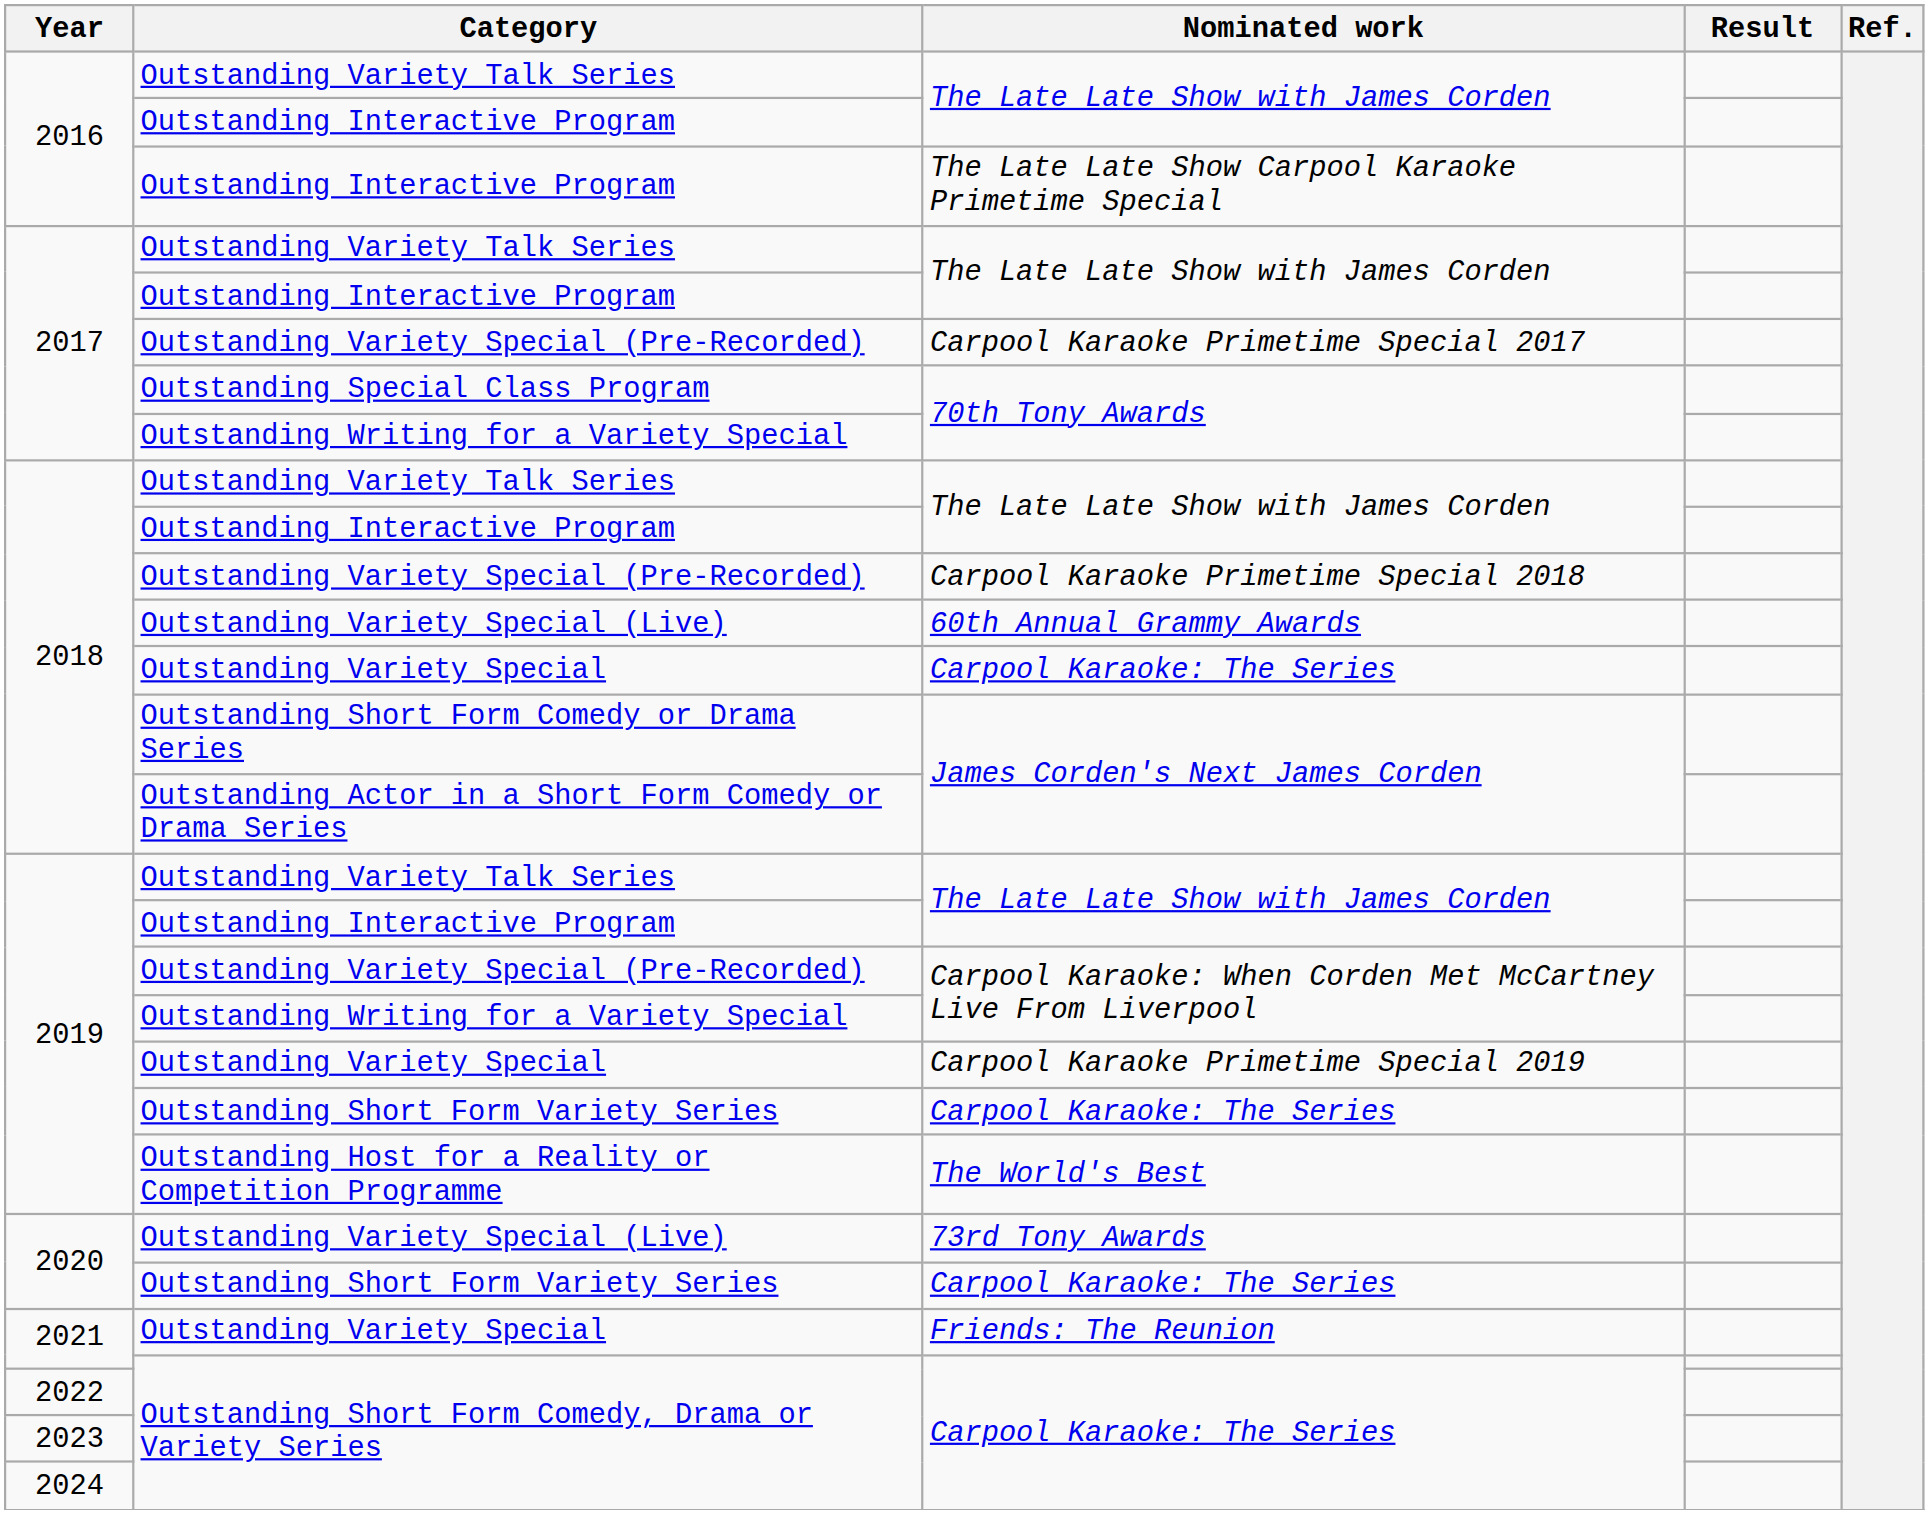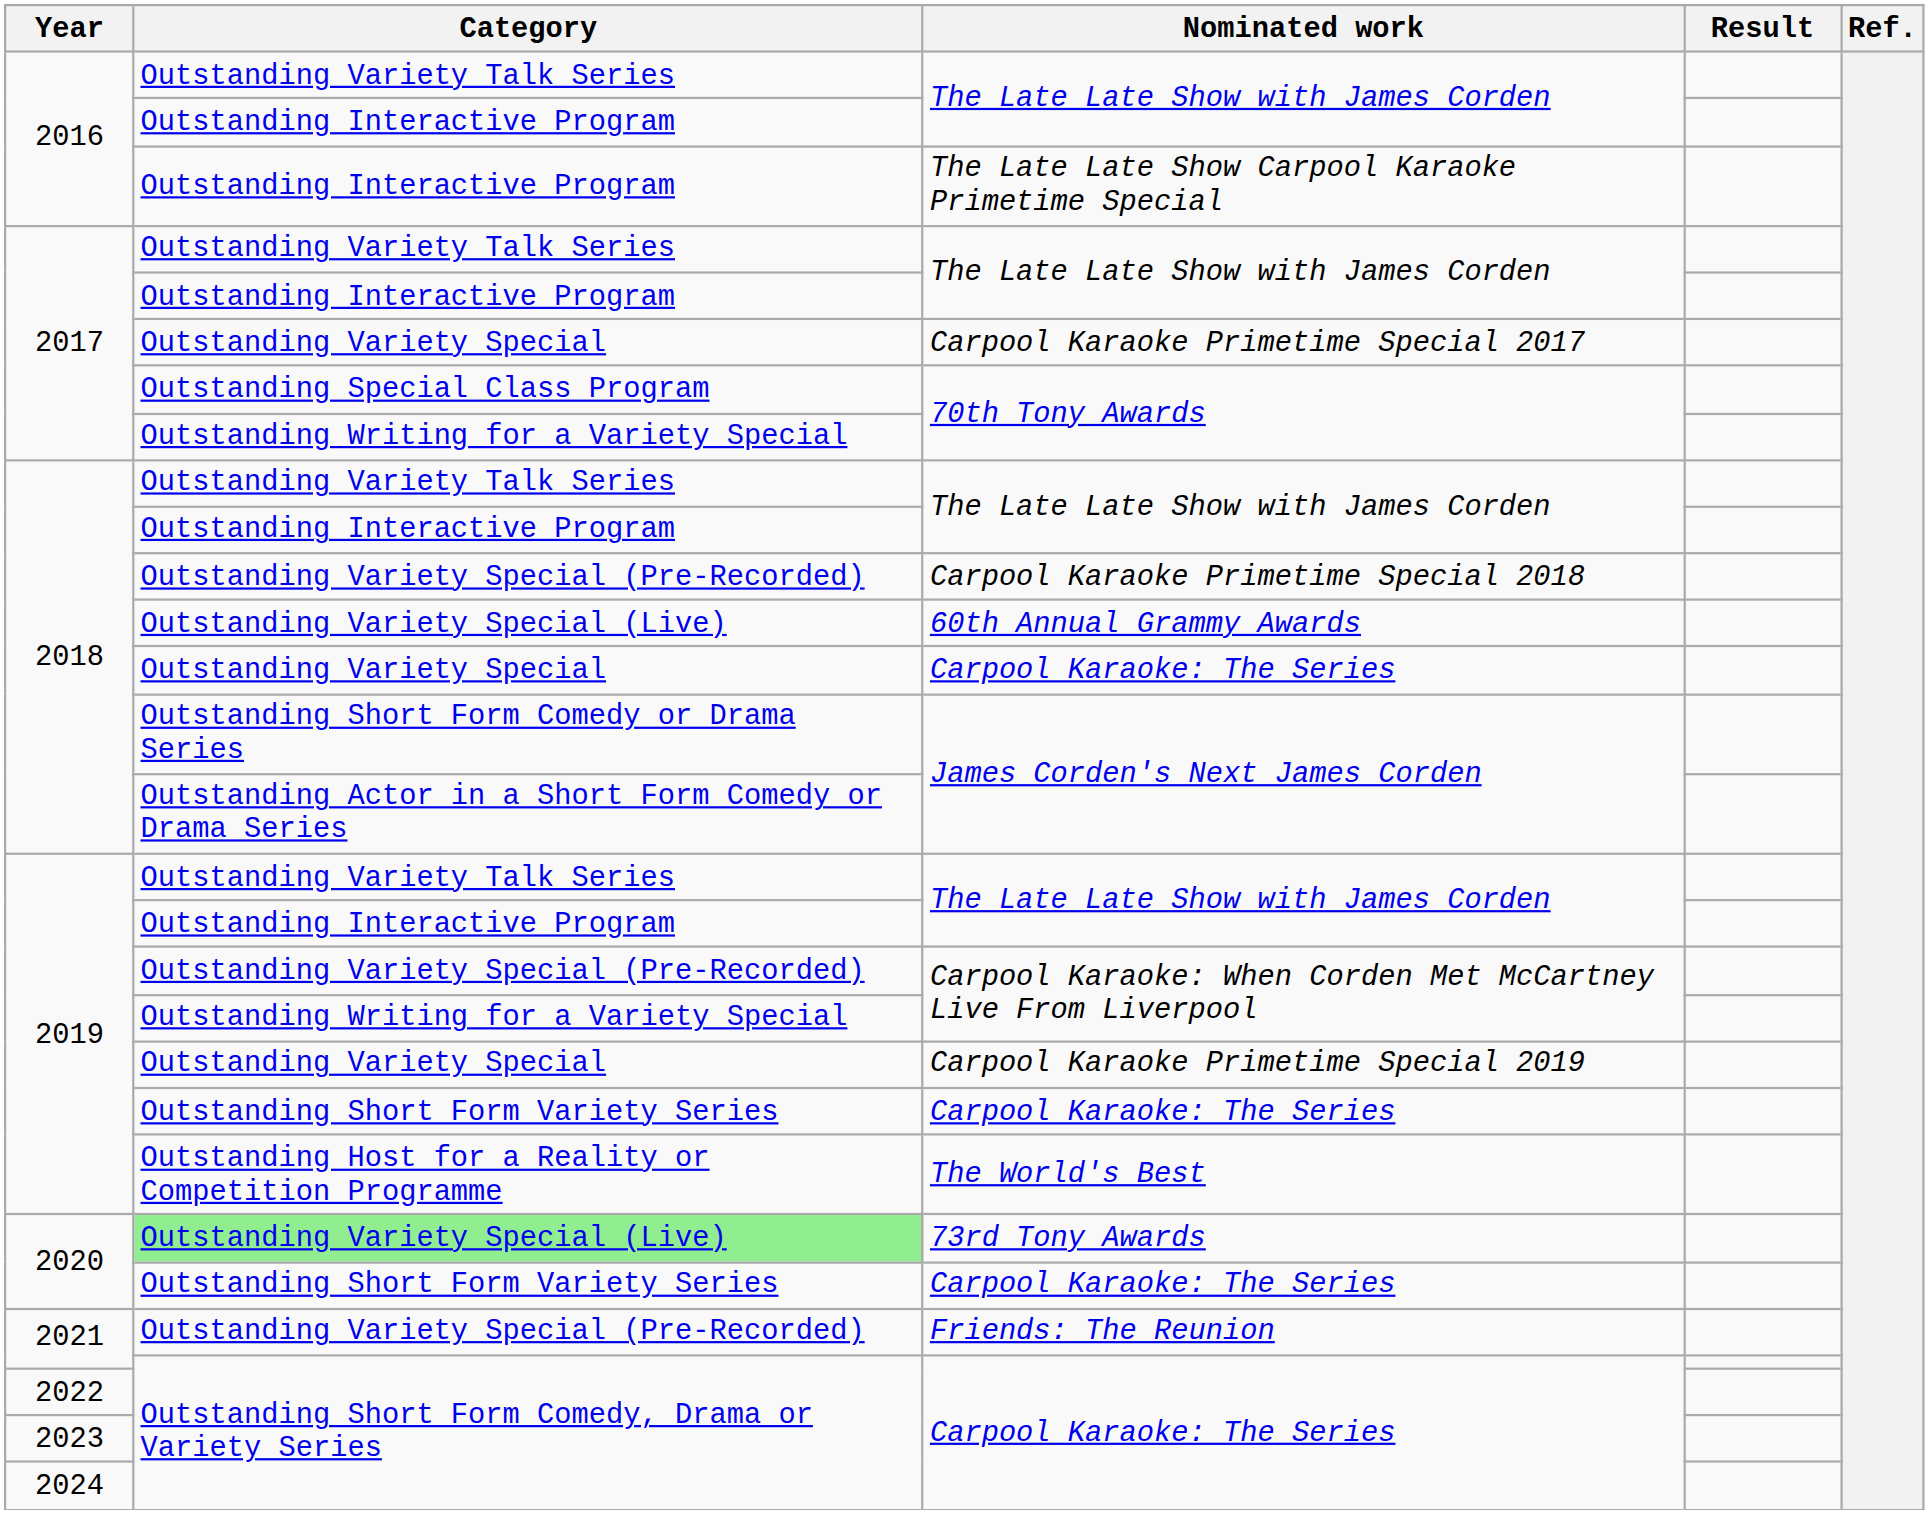Carpool Karaoke Primetime Special 2017 | Category: Outstanding Variety Special (Pre-Recorded) -> Outstanding Variety Special
73rd Tony Awards | Category: no background -> lightgreen background
Friends: The Reunion | Category: Outstanding Variety Special -> Outstanding Variety Special (Pre-Recorded)
